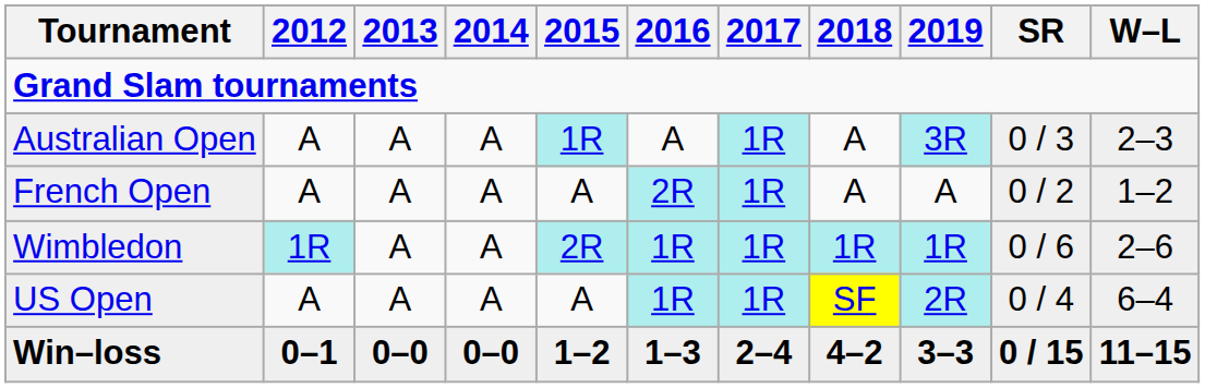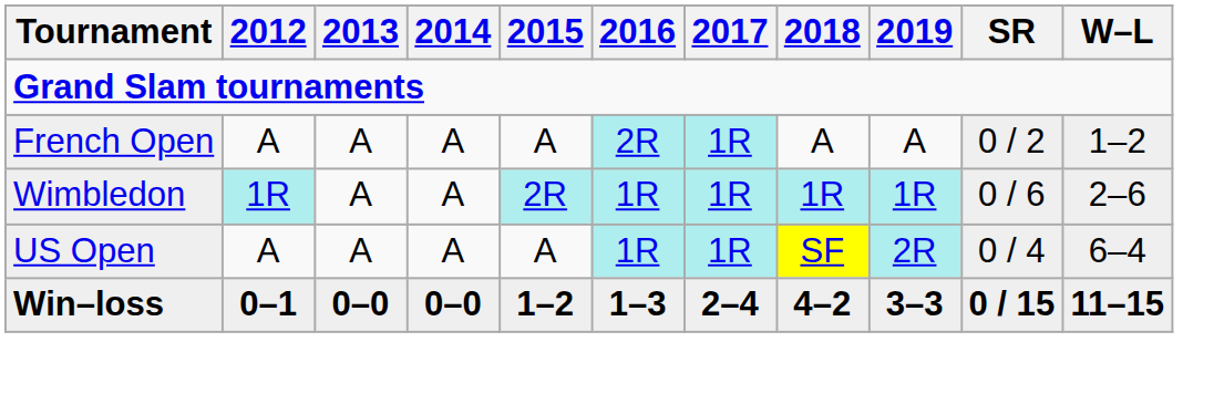- row: Australian Open | A | A | A | 1R | A | 1R | A | 3R | 0 / 3 | 2–3
